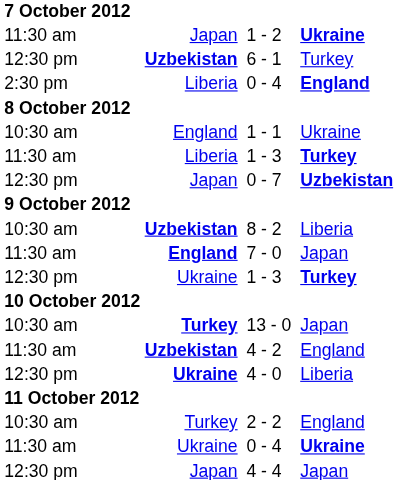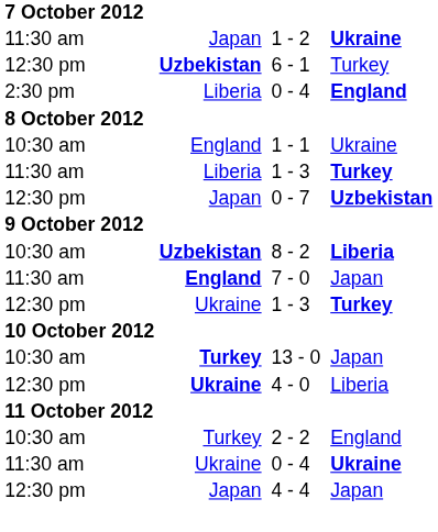8 - 2 | column 6: normal -> bold
- row: 11:30 am | Uzbekistan | 4 - 2 | England
